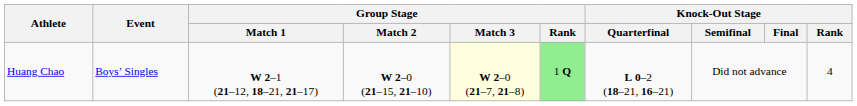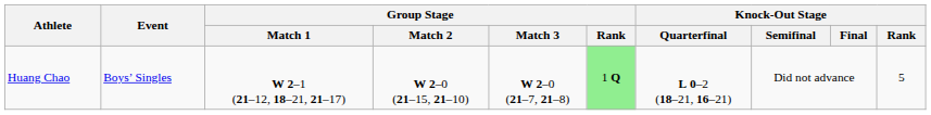Huang Chao | Group Stage / Match 3: lightyellow background -> no background
Huang Chao | Knock-Out Stage / Rank: 4 -> 5
